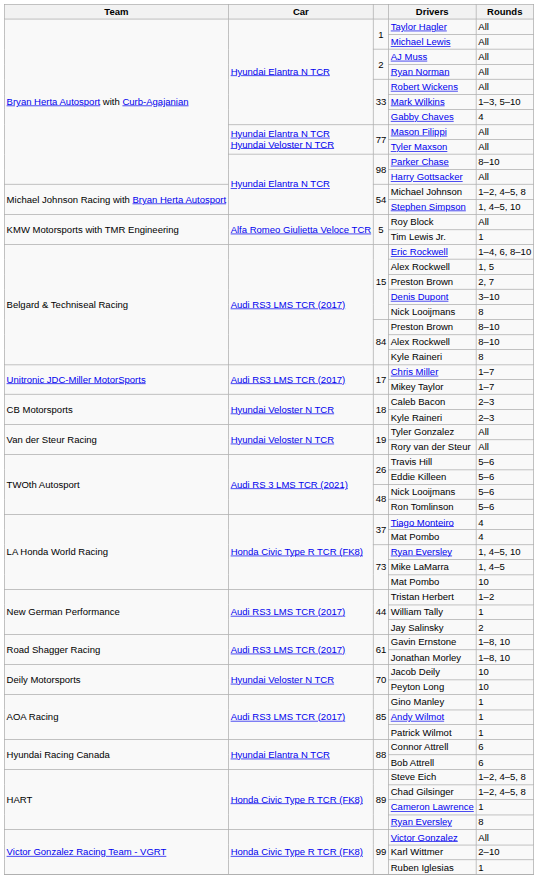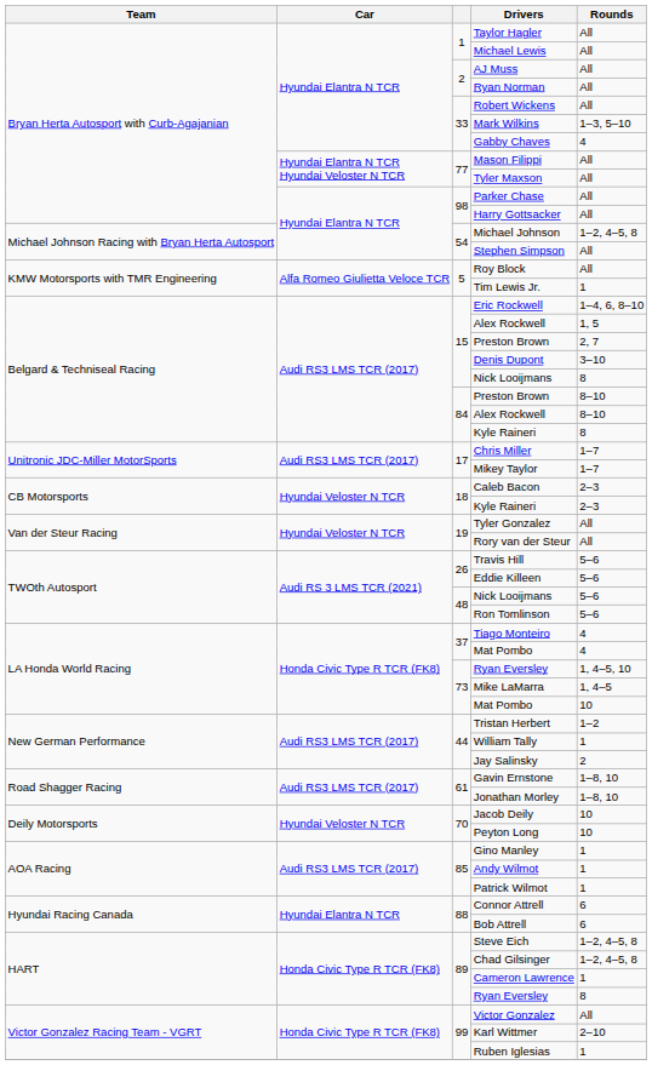Parker Chase | Rounds: 8–10 -> All
Stephen Simpson | Rounds: 1, 4–5, 10 -> All
